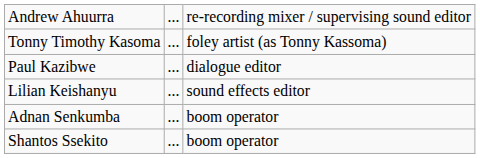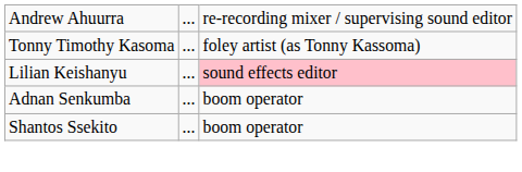- row: Paul Kazibwe | ... | dialogue editor
Lilian Keishanyu | column 3: no background -> pink background
